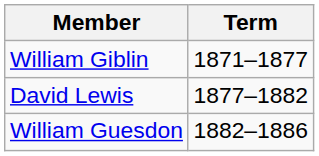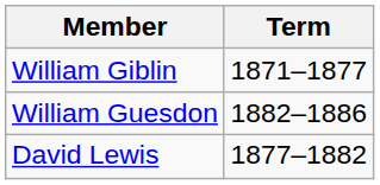rows swapped: David Lewis <-> William Guesdon
